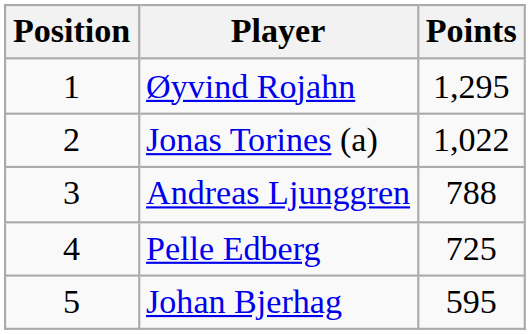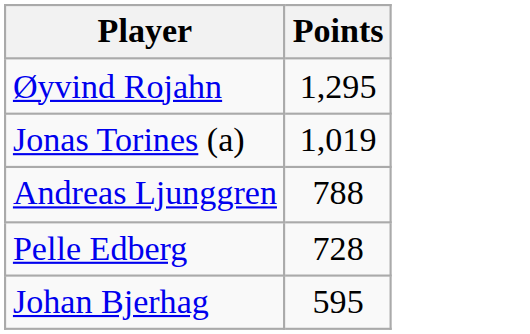- column: Position | 1 | 2 | 3 | 4 | 5
Jonas Torines (a) | Points: 1,022 -> 1,019
Pelle Edberg | Points: 725 -> 728
